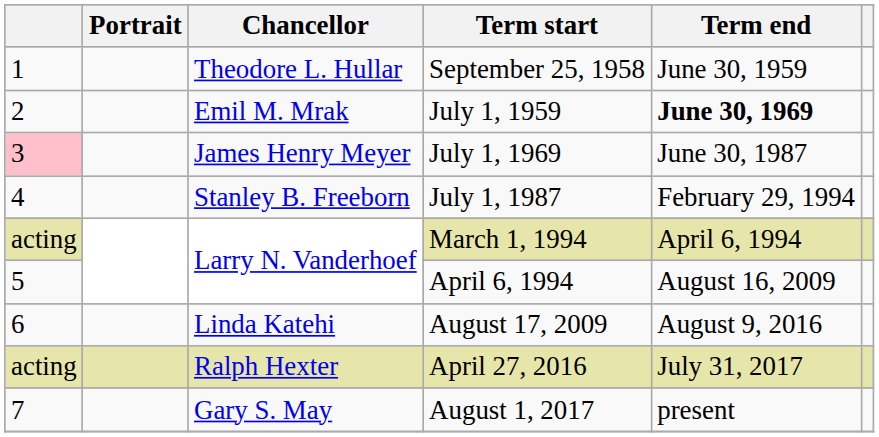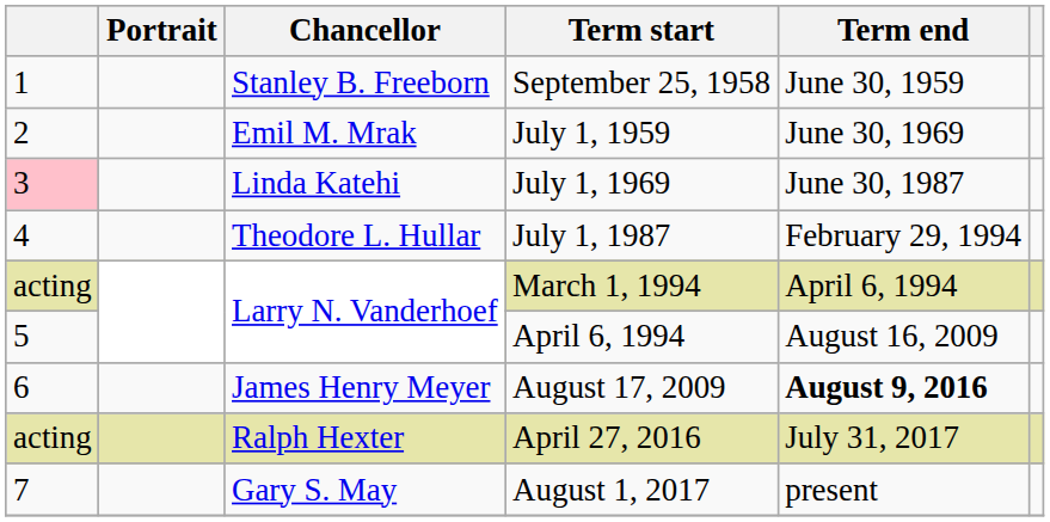September 25, 1958 | Chancellor: Theodore L. Hullar -> Stanley B. Freeborn
July 1, 1959 | Term end: bold -> normal
July 1, 1969 | Chancellor: James Henry Meyer -> Linda Katehi
July 1, 1987 | Chancellor: Stanley B. Freeborn -> Theodore L. Hullar
August 17, 2009 | Chancellor: Linda Katehi -> James Henry Meyer
August 17, 2009 | Term end: normal -> bold
